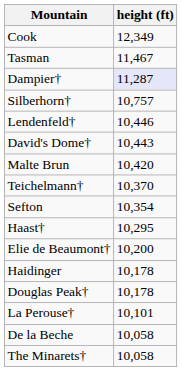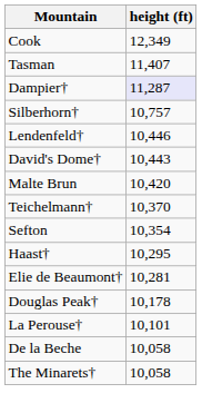Tasman | height (ft): 11,467 -> 11,407
Elie de Beaumont† | height (ft): 10,200 -> 10,281
- row: Haidinger | 10,178
